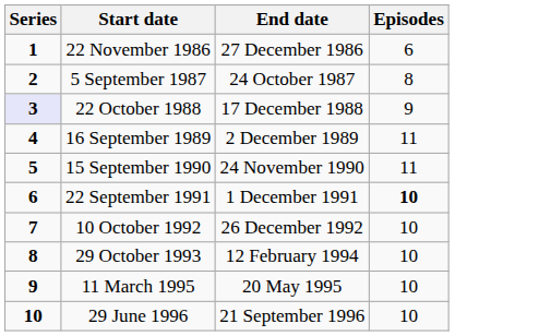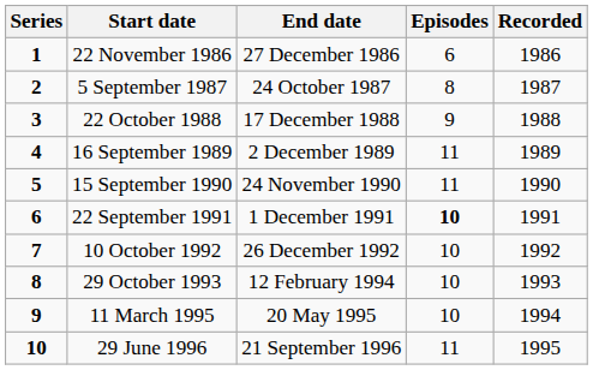+ column: Recorded | 1986 | 1987 | 1988 | 1989 | 1990 | 1991 | 1992 | 1993 | 1994 | 1995
22 October 1988 | Series: lavender background -> no background
29 June 1996 | Episodes: 10 -> 11
